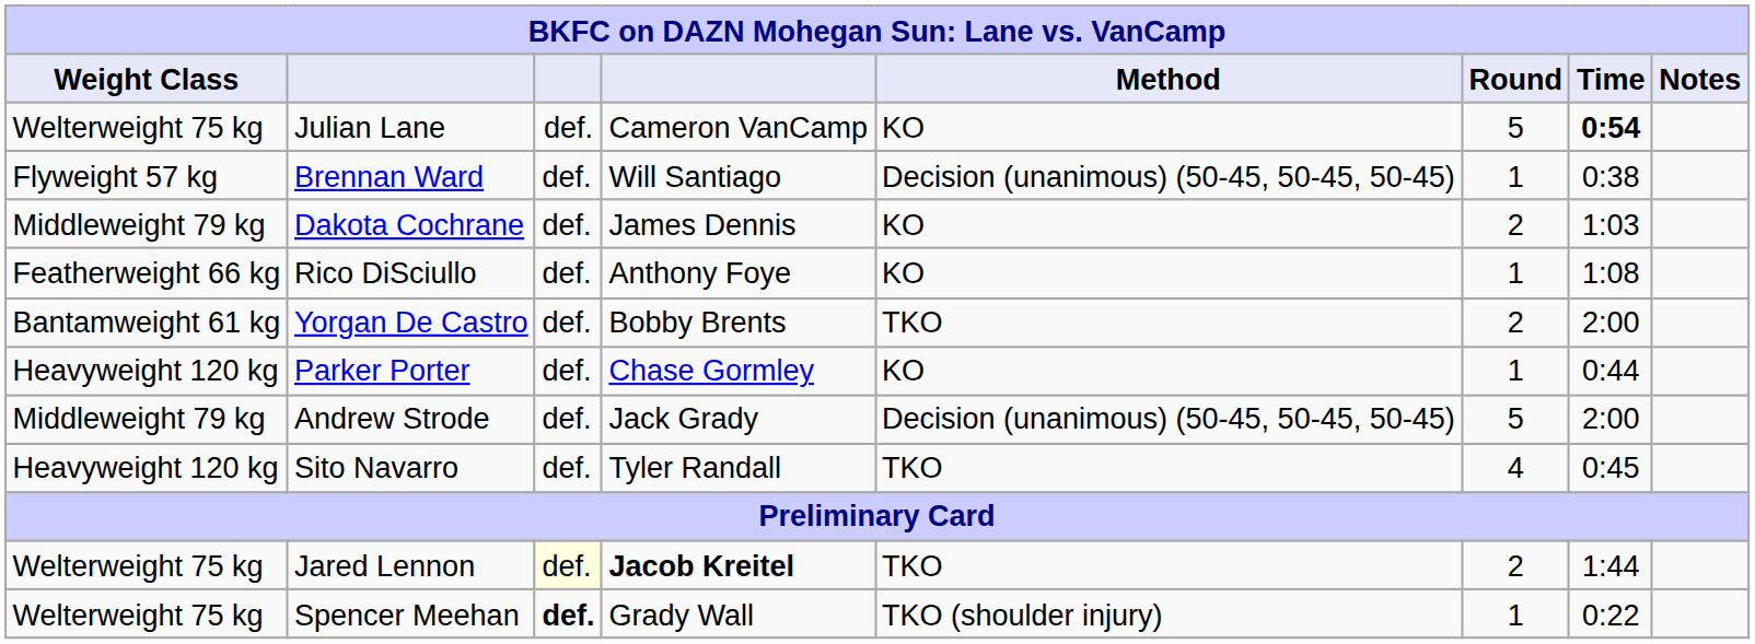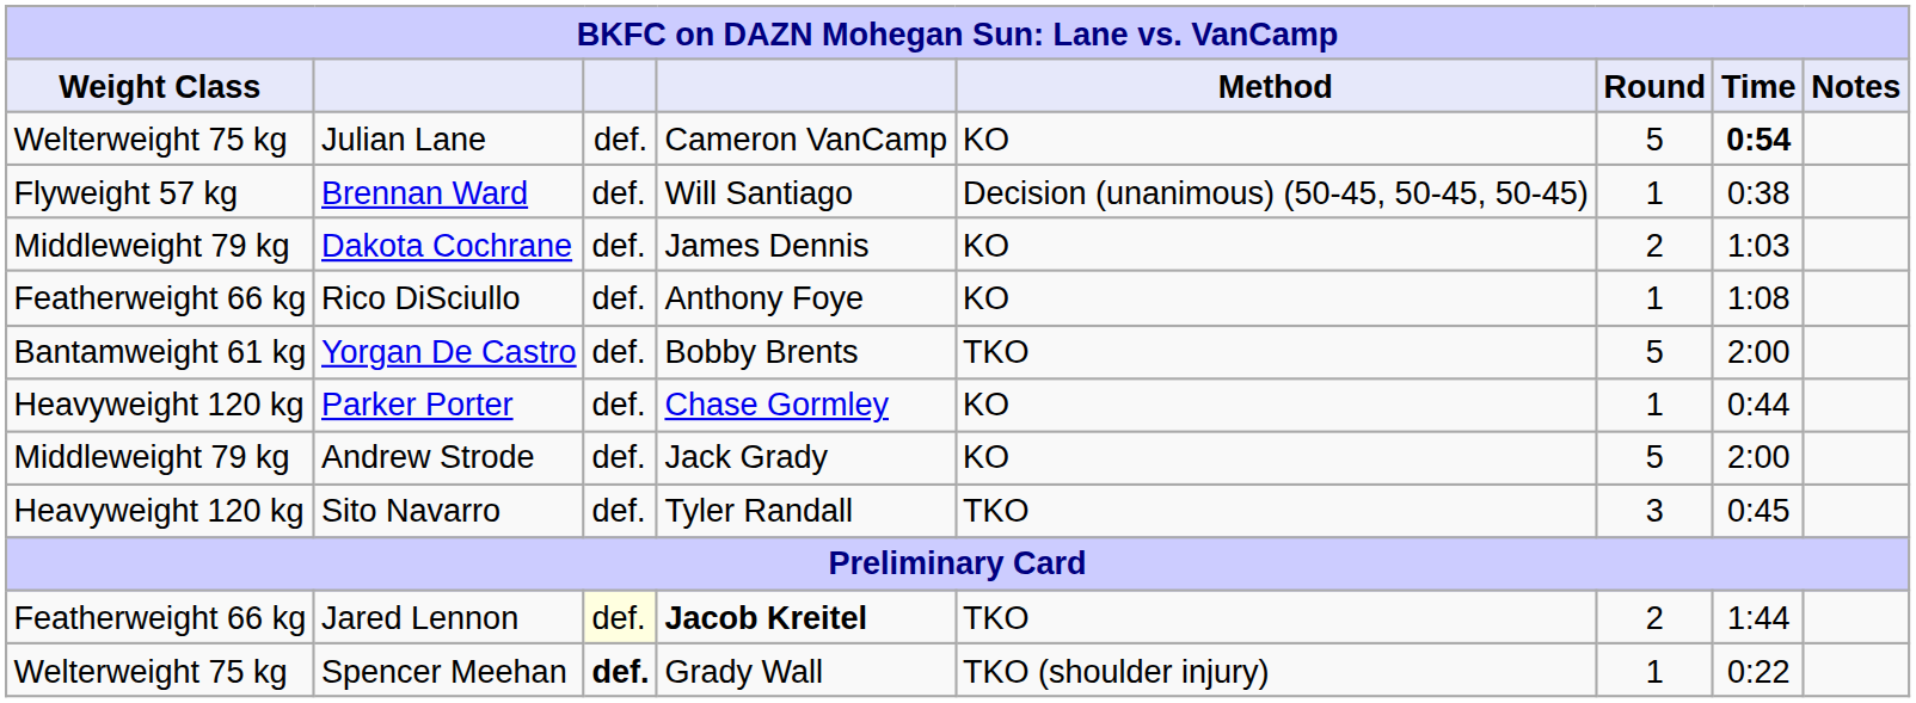Yorgan De Castro | Round: 2 -> 5
Andrew Strode | Method: Decision (unanimous) (50-45, 50-45, 50-45) -> KO
Sito Navarro | Round: 4 -> 3
Jared Lennon | Weight Class: Welterweight 75 kg -> Featherweight 66 kg
